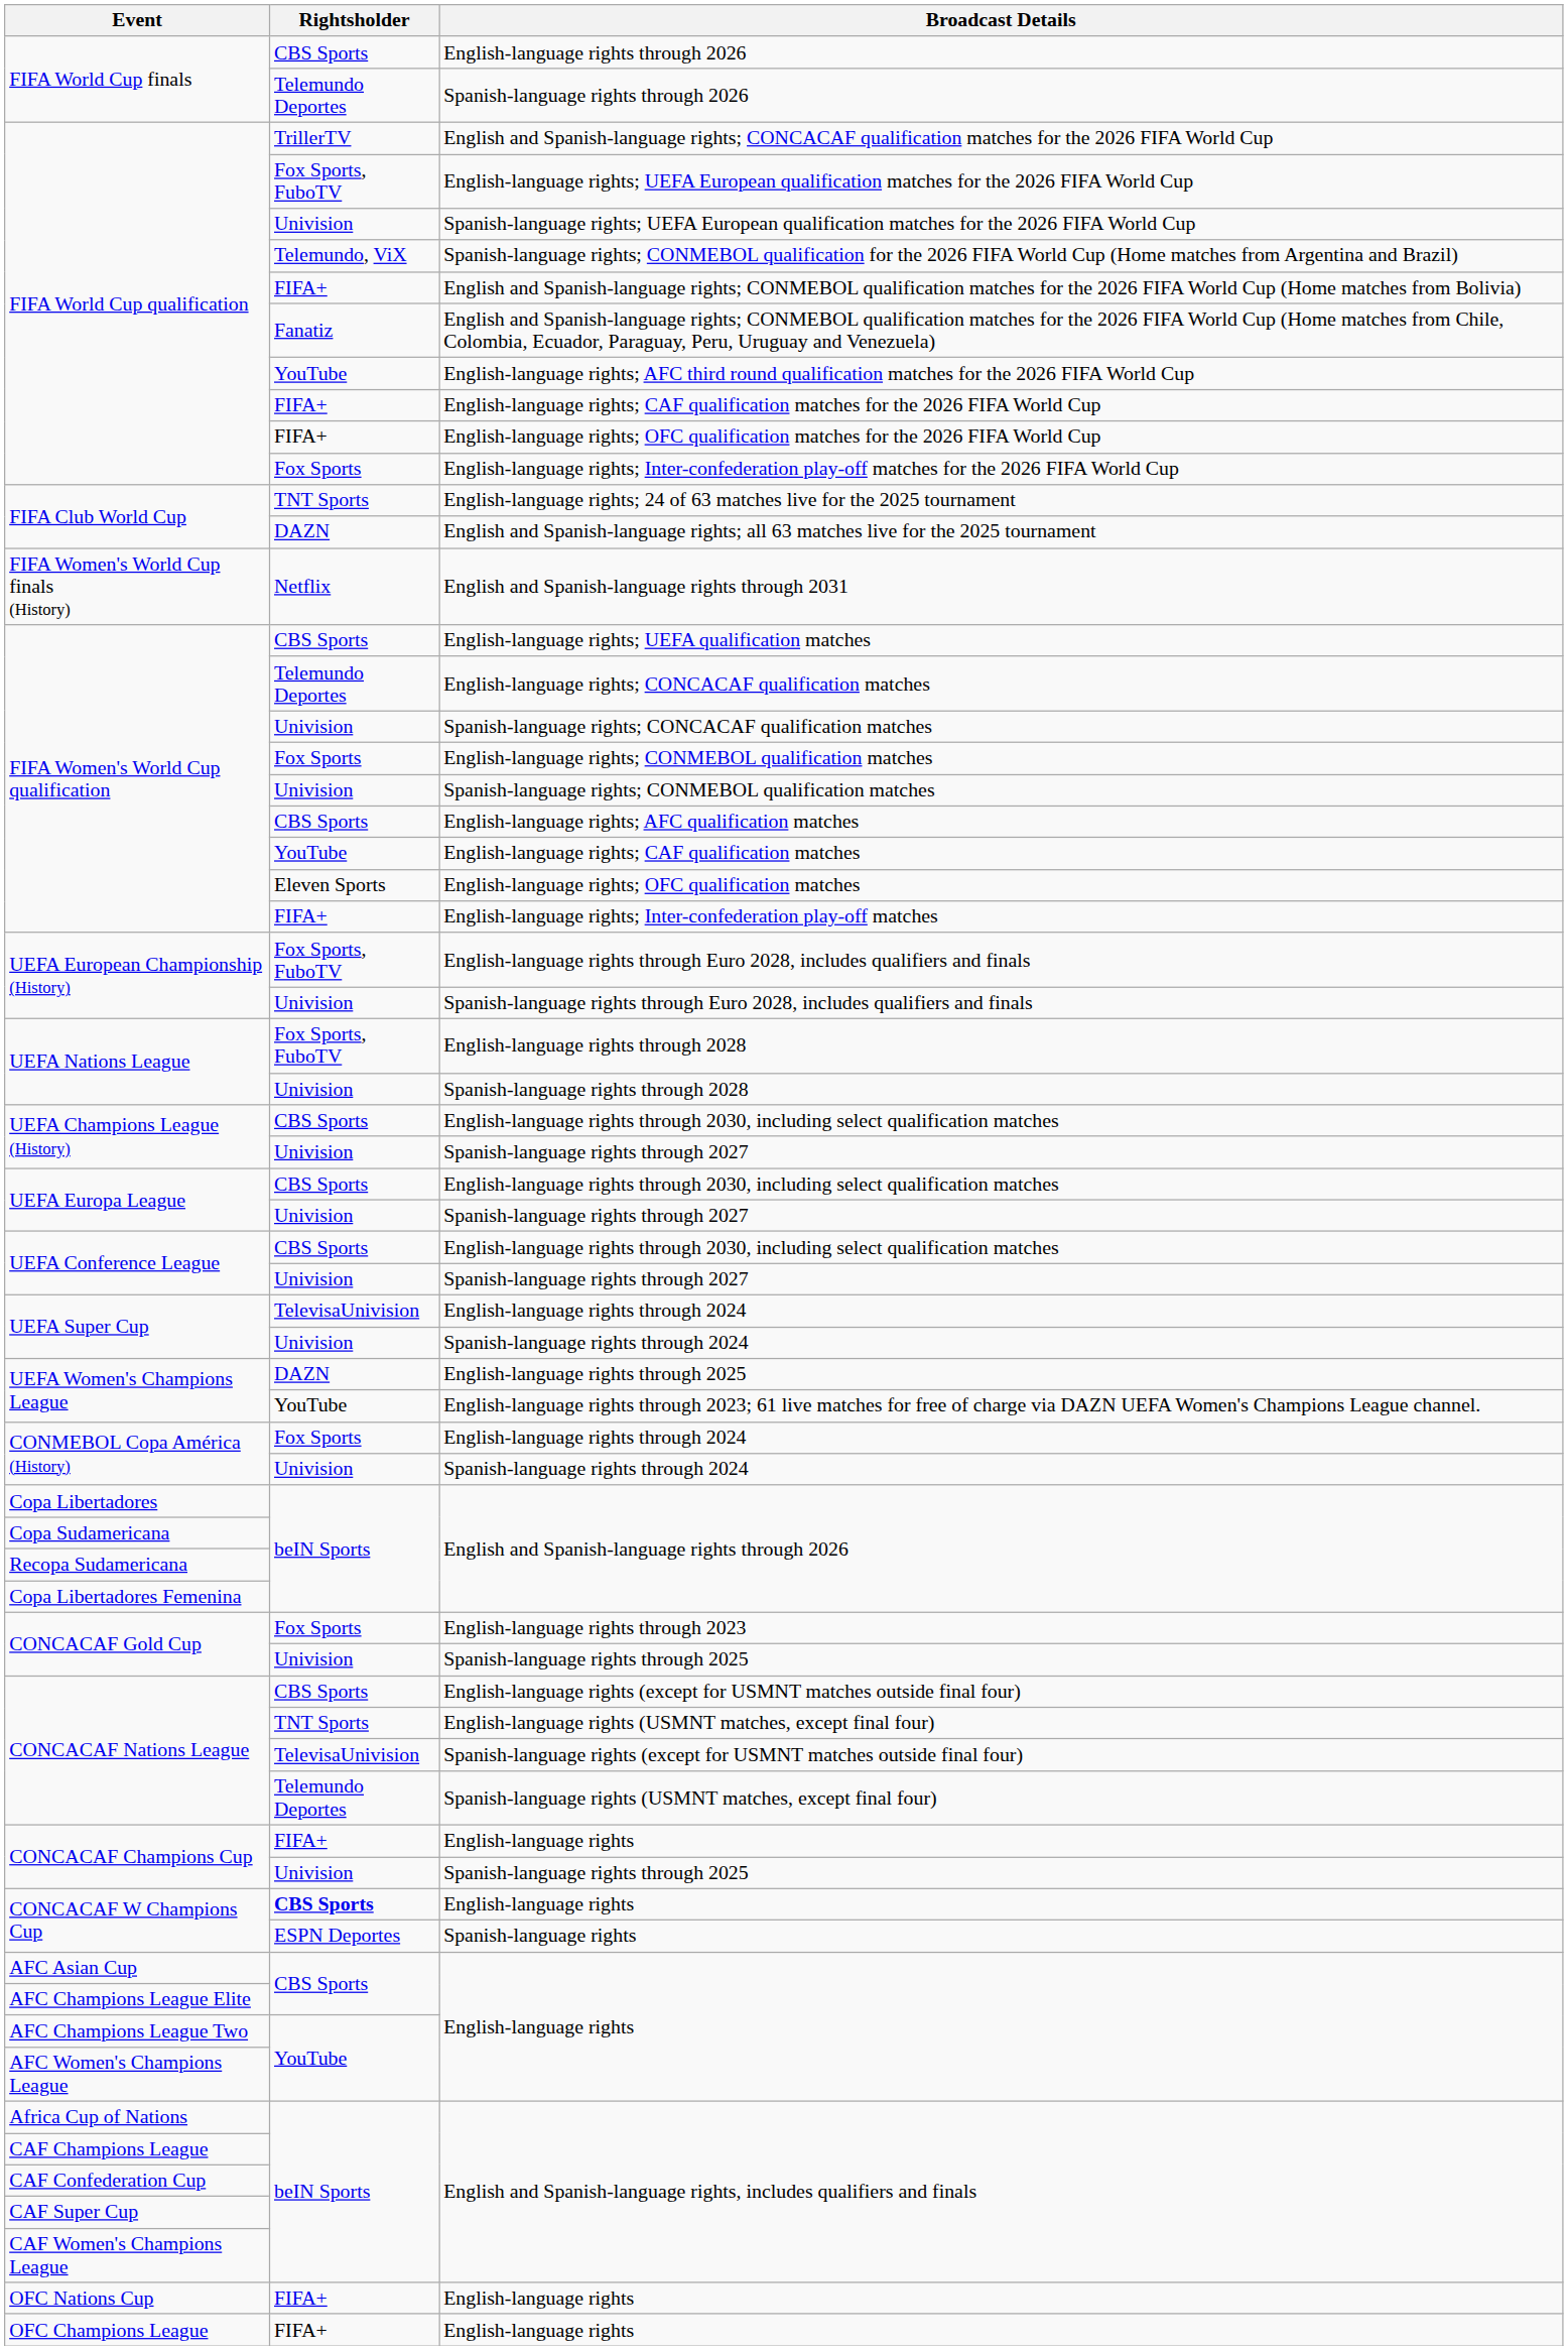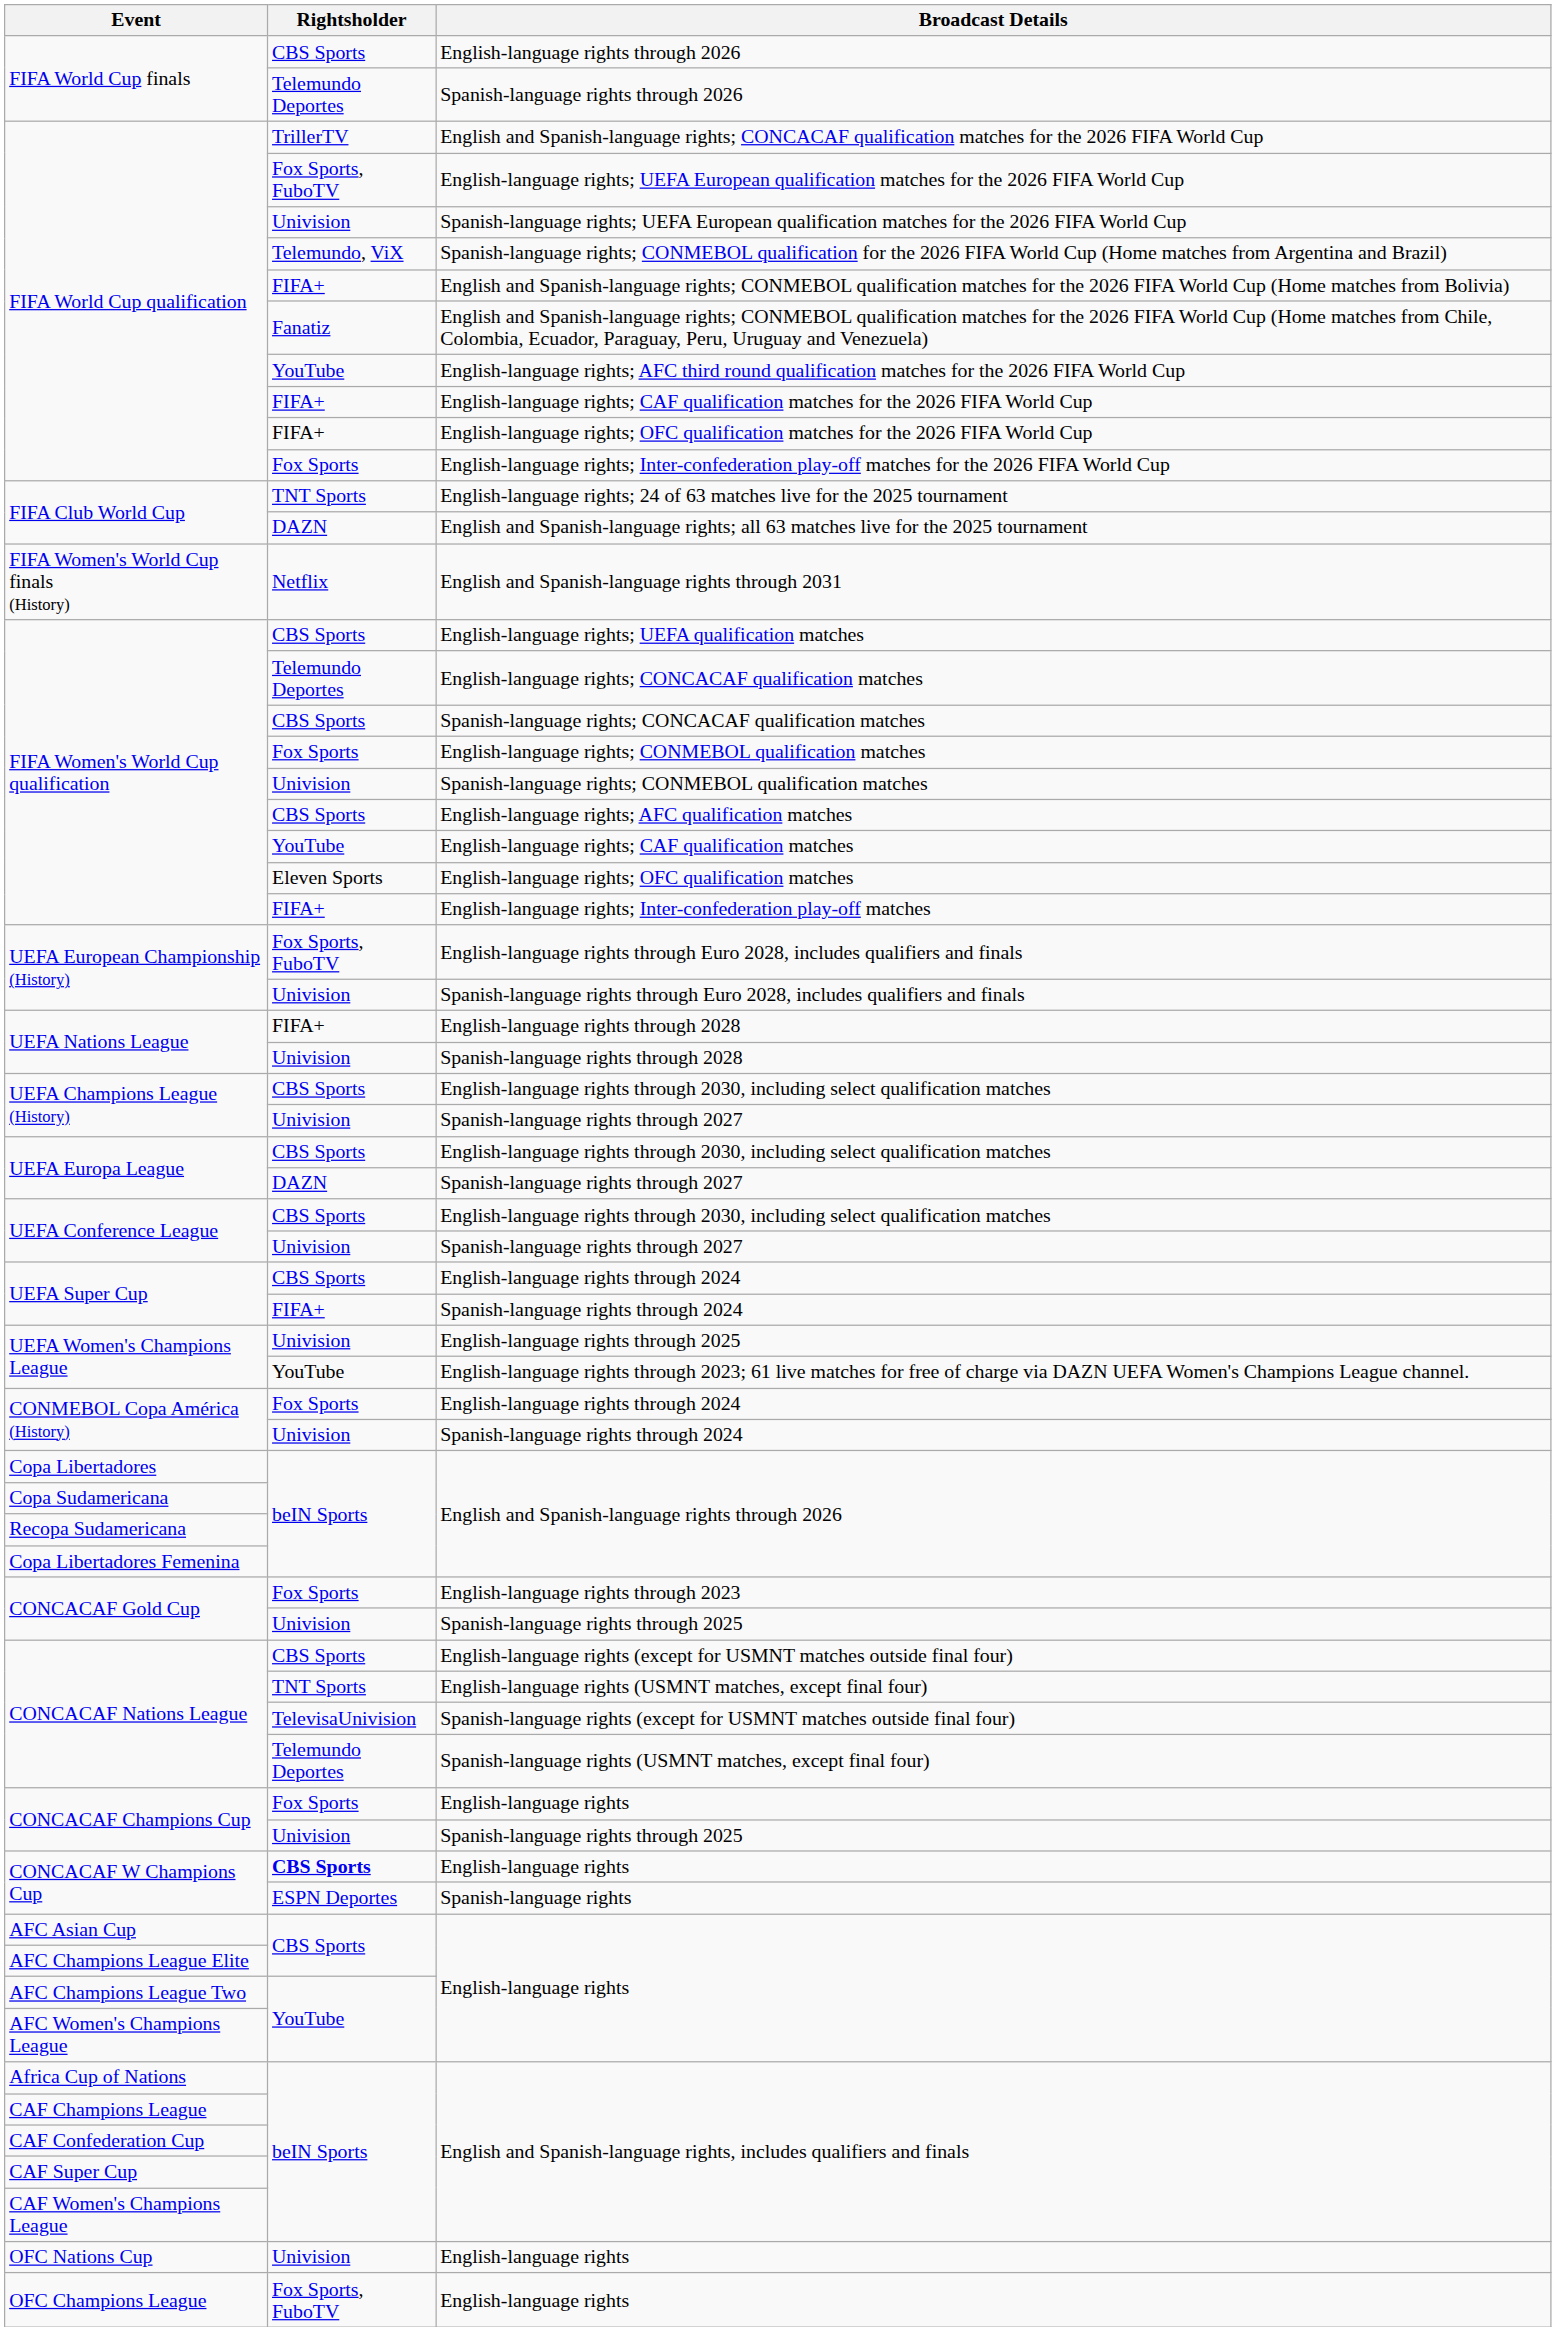Spanish-language rights; CONCACAF qualification matches | Rightsholder: Univision -> CBS Sports
English-language rights through 2028 | Rightsholder: Fox Sports, FuboTV -> FIFA+
UEFA Europa League / Spanish-language rights through 2027 | Rightsholder: Univision -> DAZN
UEFA Super Cup / English-language rights through 2024 | Rightsholder: TelevisaUnivision -> CBS Sports
UEFA Super Cup / Spanish-language rights through 2024 | Rightsholder: Univision -> FIFA+
English-language rights through 2025 | Rightsholder: DAZN -> Univision
CONCACAF Champions Cup / English-language rights | Rightsholder: FIFA+ -> Fox Sports
OFC Nations Cup / English-language rights | Rightsholder: FIFA+ -> Univision
OFC Champions League / English-language rights | Rightsholder: FIFA+ -> Fox Sports, FuboTV
